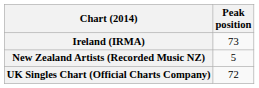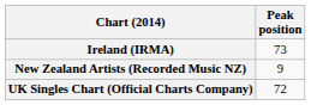New Zealand Artists (Recorded Music NZ) | Peak position: 5 -> 9
